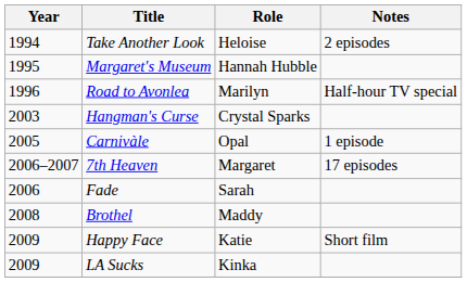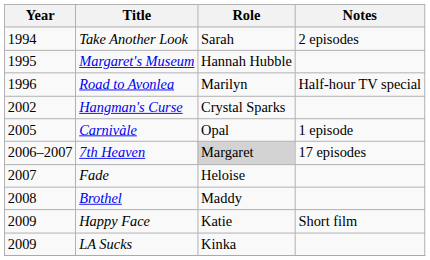Take Another Look | Role: Heloise -> Sarah
Hangman's Curse | Year: 2003 -> 2002
7th Heaven | Role: no background -> lightgrey background
Fade | Year: 2006 -> 2007
Fade | Role: Sarah -> Heloise
